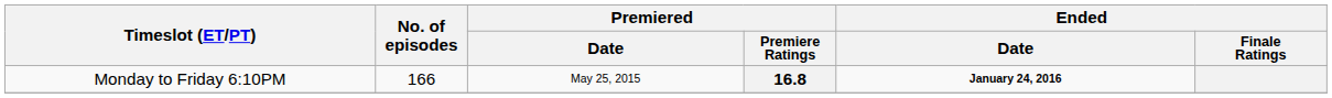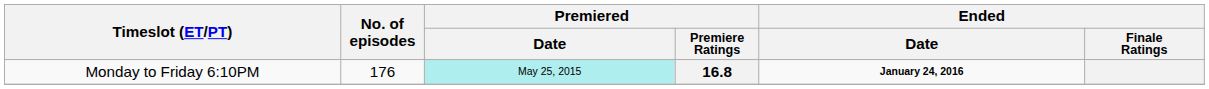16.8 | No. of episodes: 166 -> 176
16.8 | Premiered / Date: no background -> paleturquoise background
